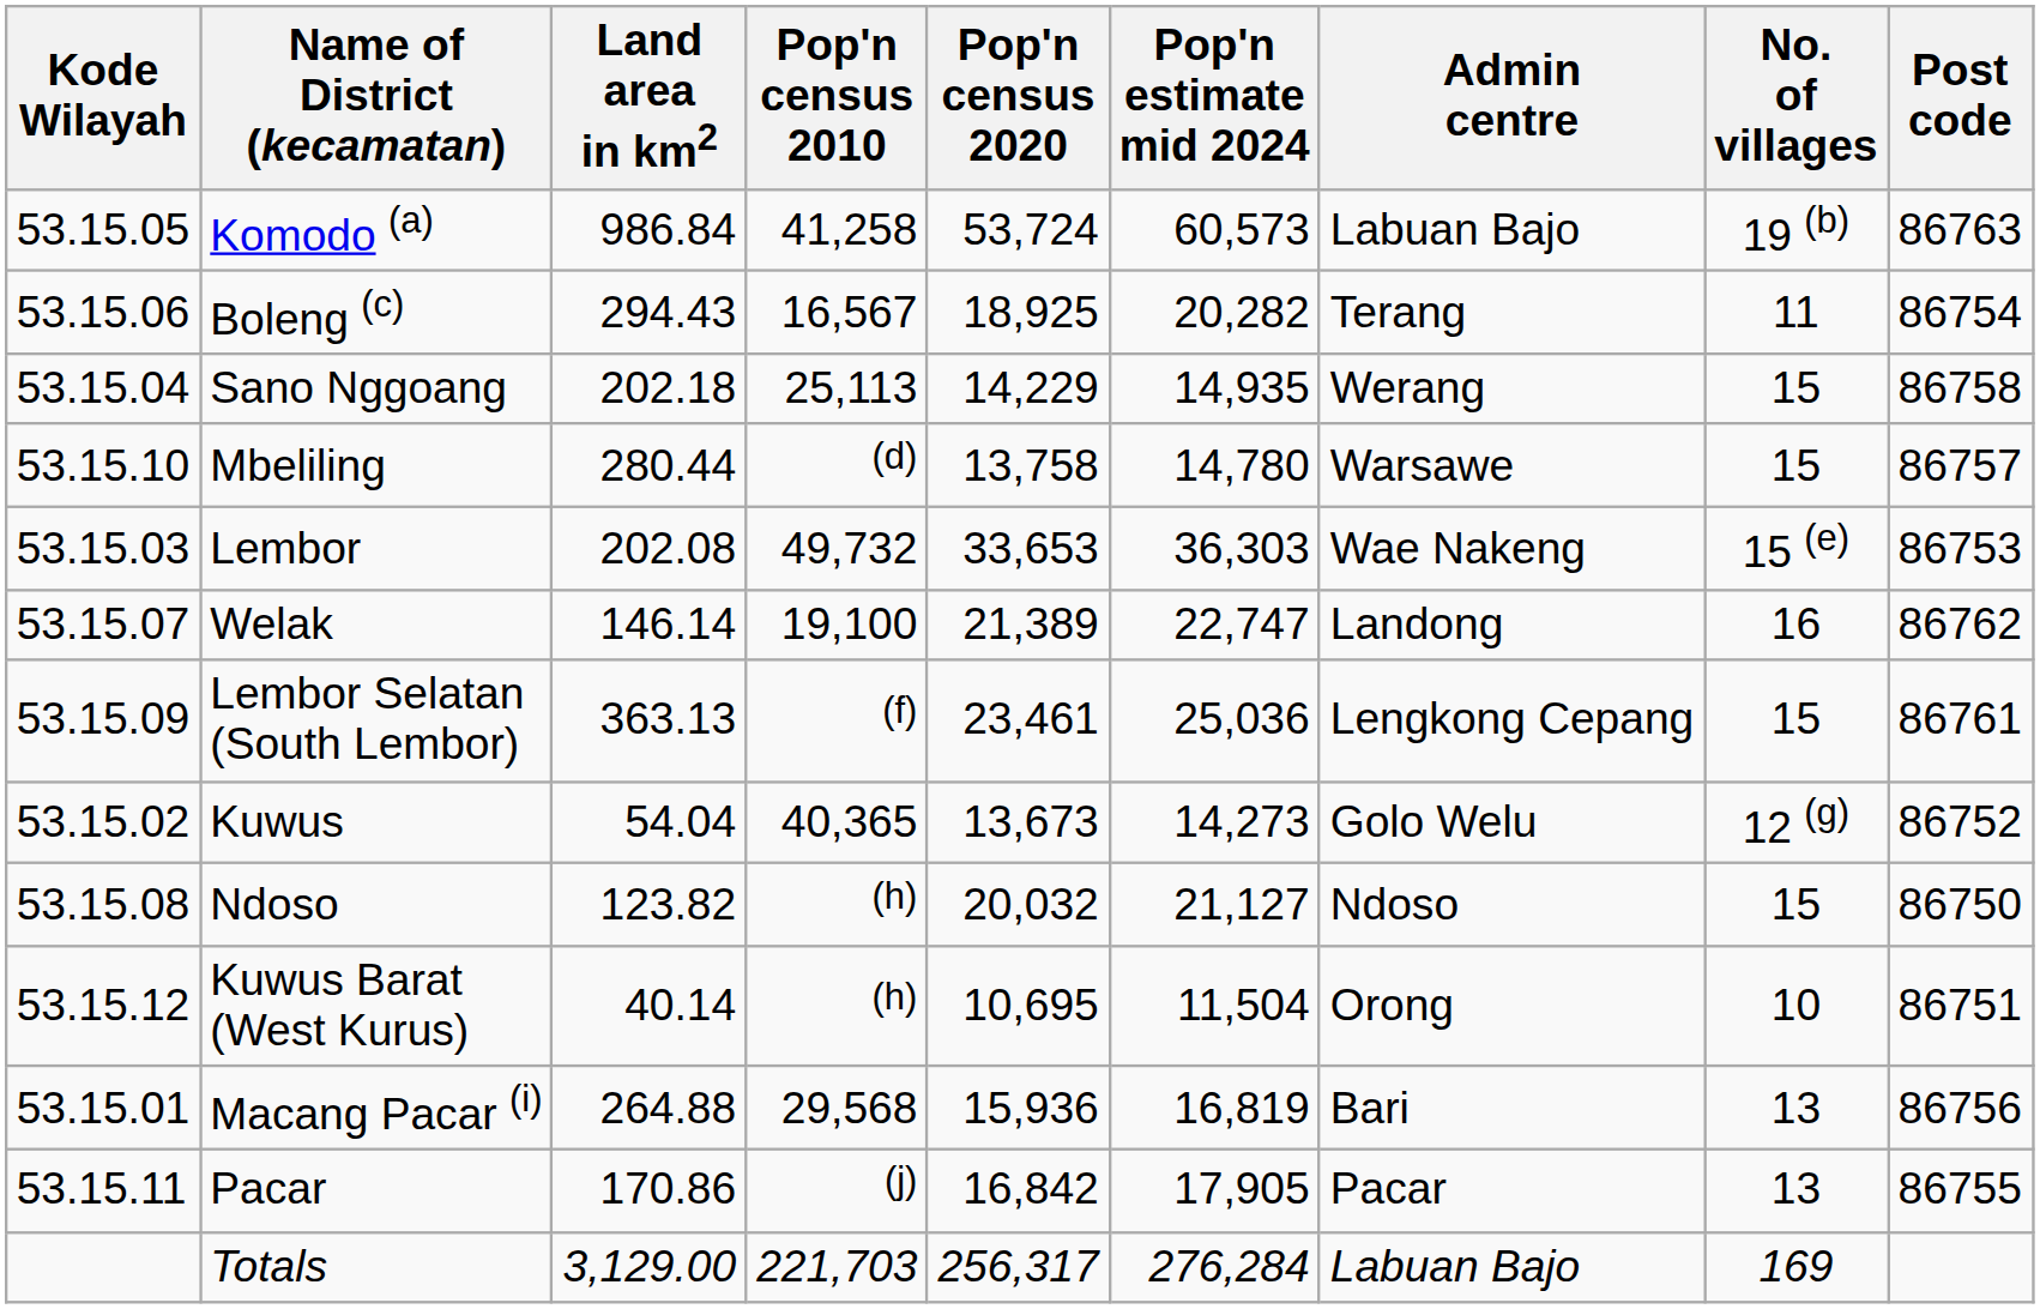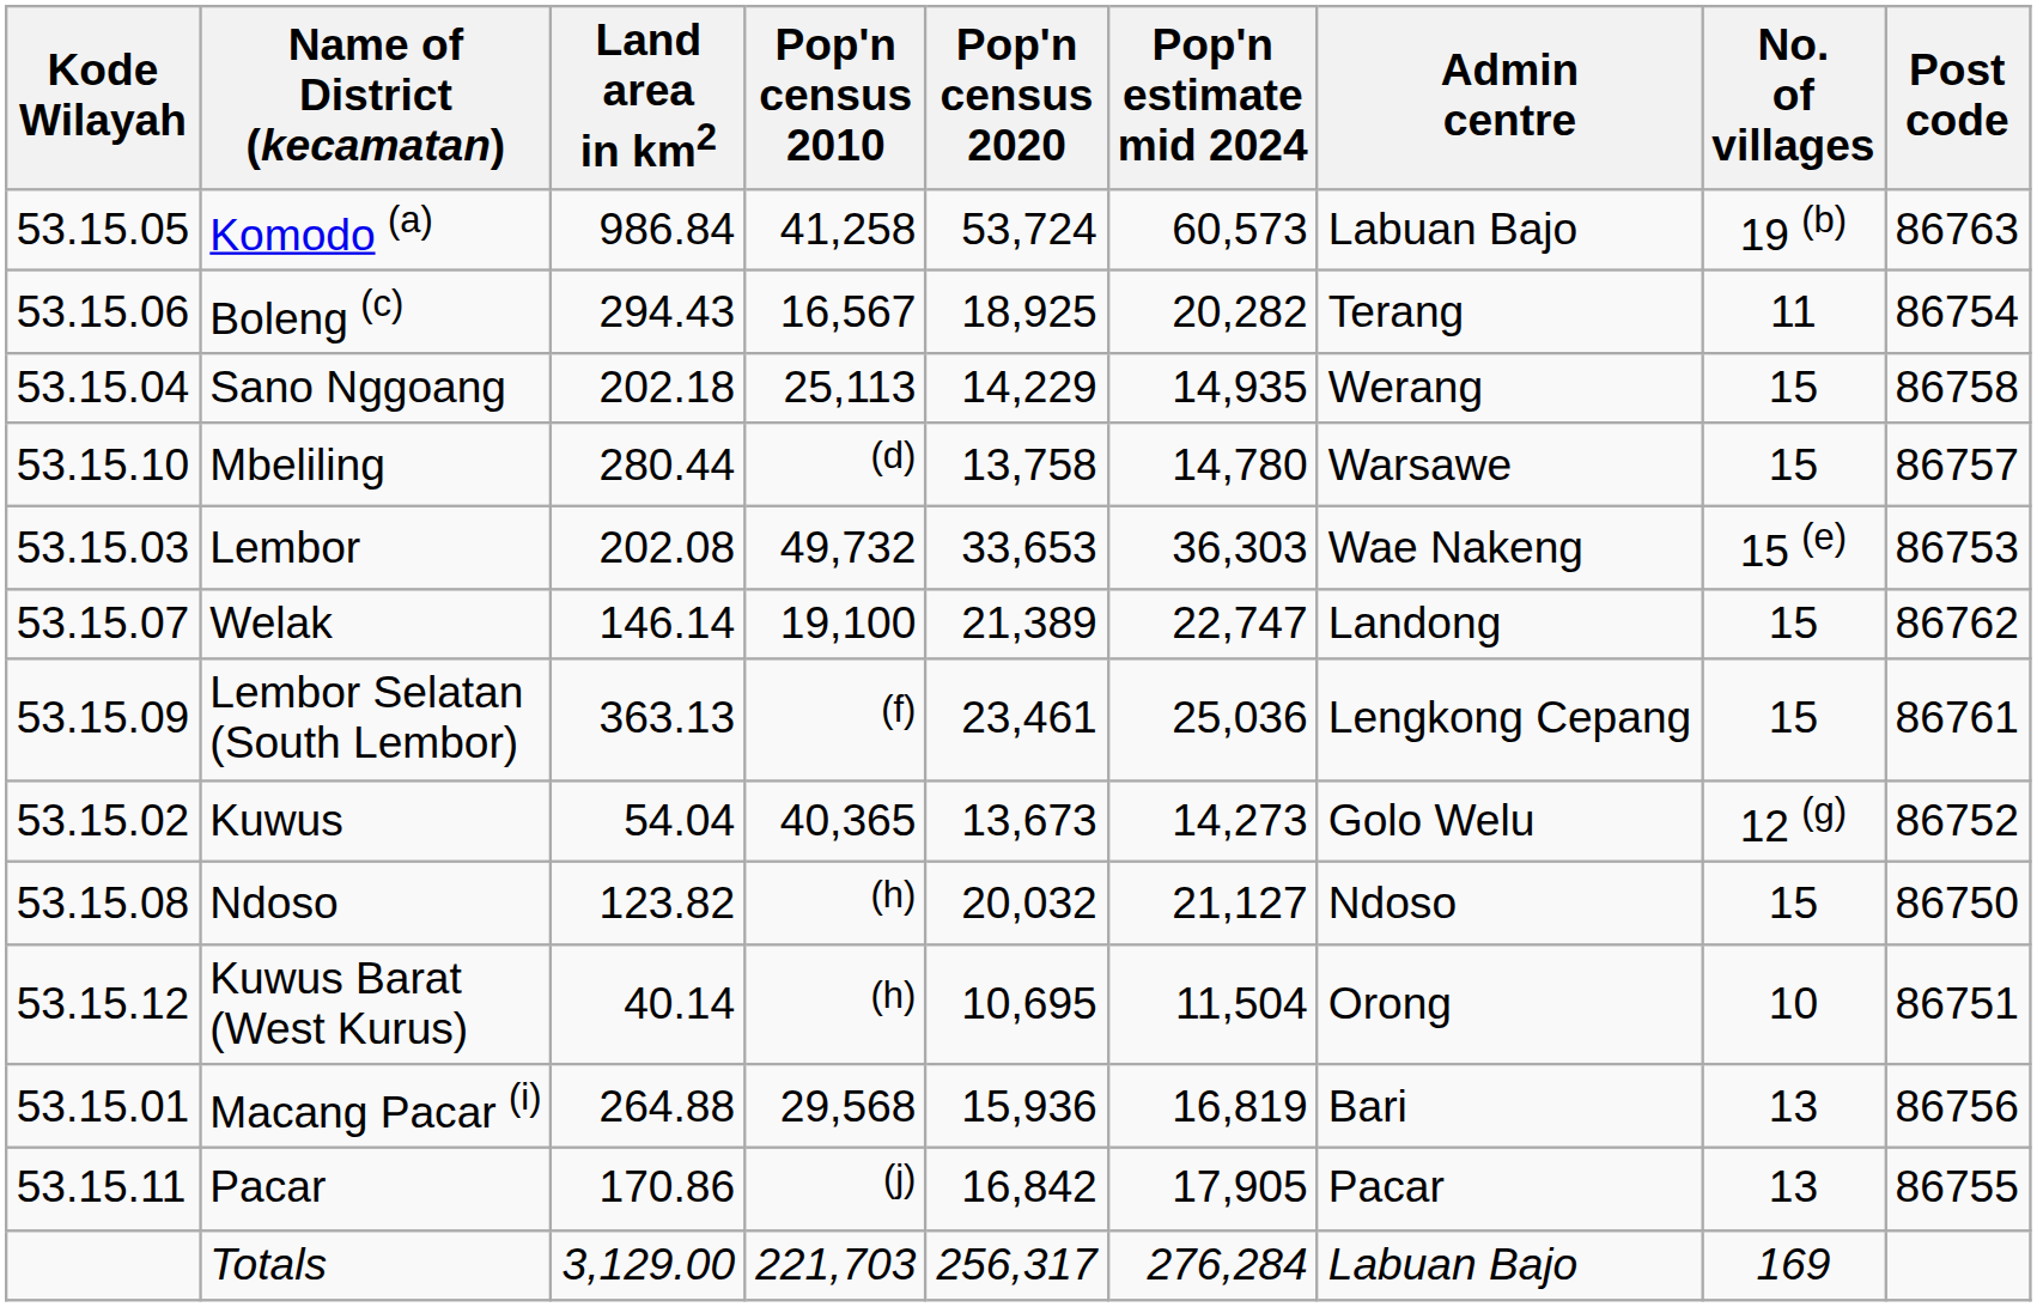Welak | No. of villages: 16 -> 15
